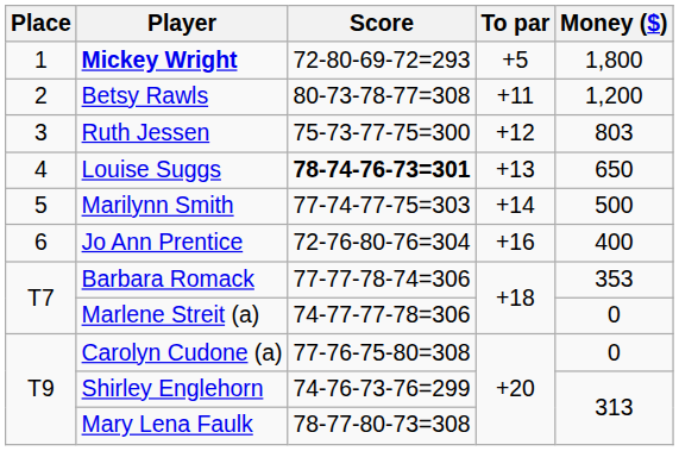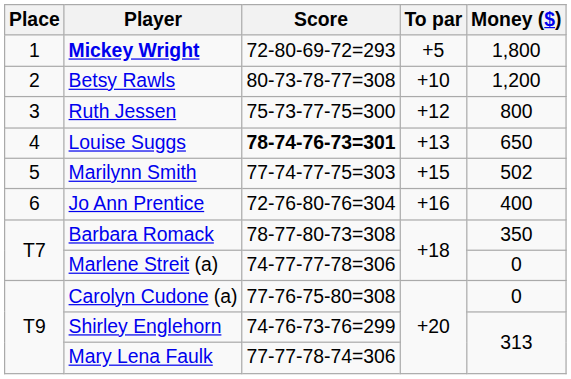Betsy Rawls | To par: +11 -> +10
Ruth Jessen | Money ($): 803 -> 800
Marilynn Smith | To par: +14 -> +15
Marilynn Smith | Money ($): 500 -> 502
Barbara Romack | Score: 77-77-78-74=306 -> 78-77-80-73=308
Barbara Romack | Money ($): 353 -> 350
Mary Lena Faulk | Score: 78-77-80-73=308 -> 77-77-78-74=306
